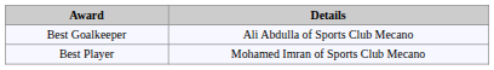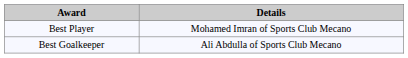rows swapped: Best Player <-> Best Goalkeeper
